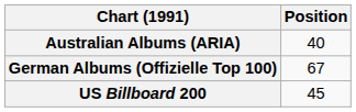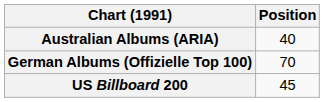German Albums (Offizielle Top 100) | Position: 67 -> 70
